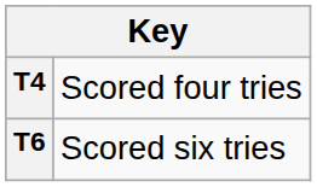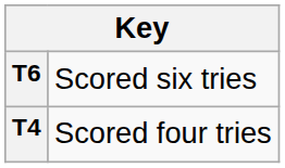rows swapped: T4 <-> T6
